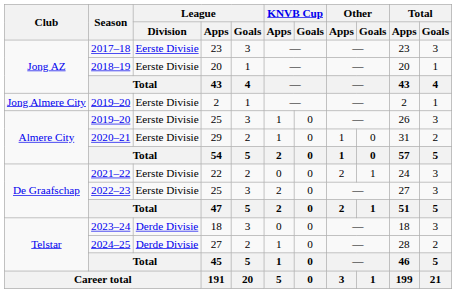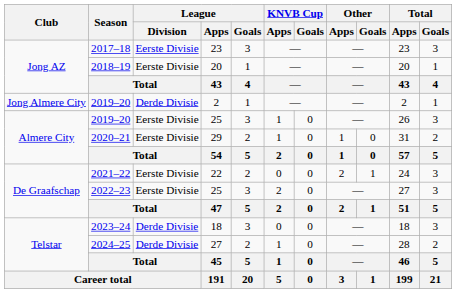2019–20 / 2 | League / Division: Eerste Divisie -> Derde Divisie
